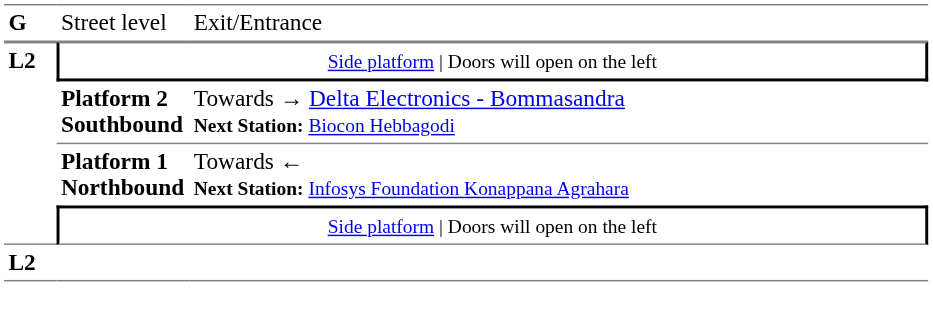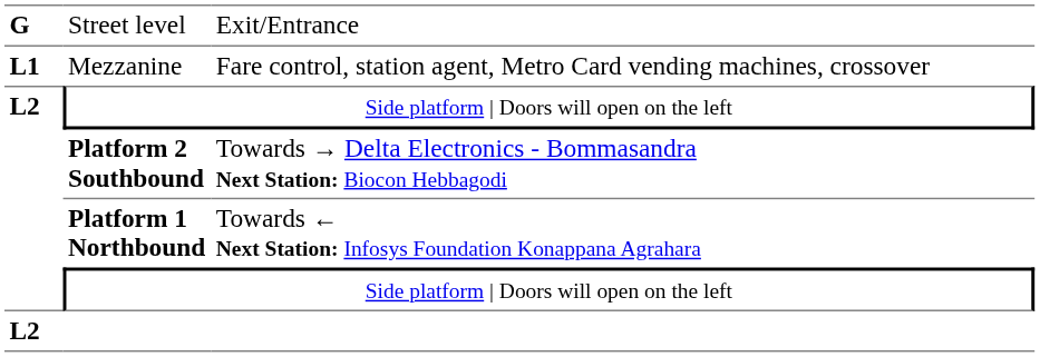+ row: L1 | Mezzanine | Fare control, station agent, Metro Card vending machines, crossover
